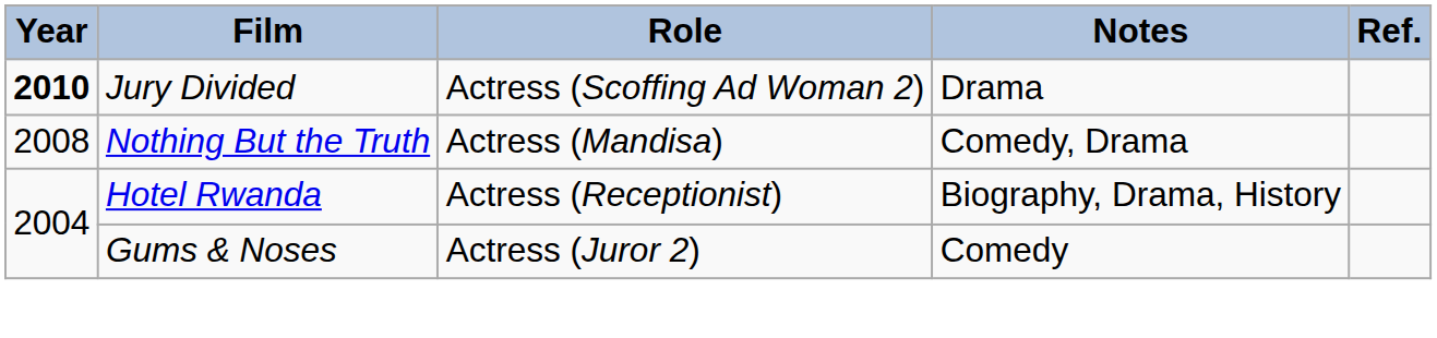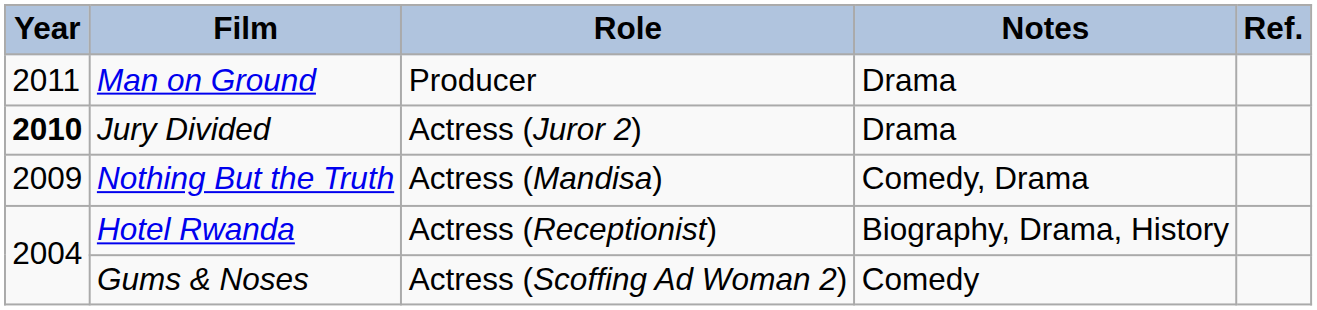+ row: 2011 | Man on Ground | Producer | Drama
Jury Divided | Role: Actress (Scoffing Ad Woman 2) -> Actress (Juror 2)
Nothing But the Truth | Year: 2008 -> 2009
Gums & Noses | Role: Actress (Juror 2) -> Actress (Scoffing Ad Woman 2)
